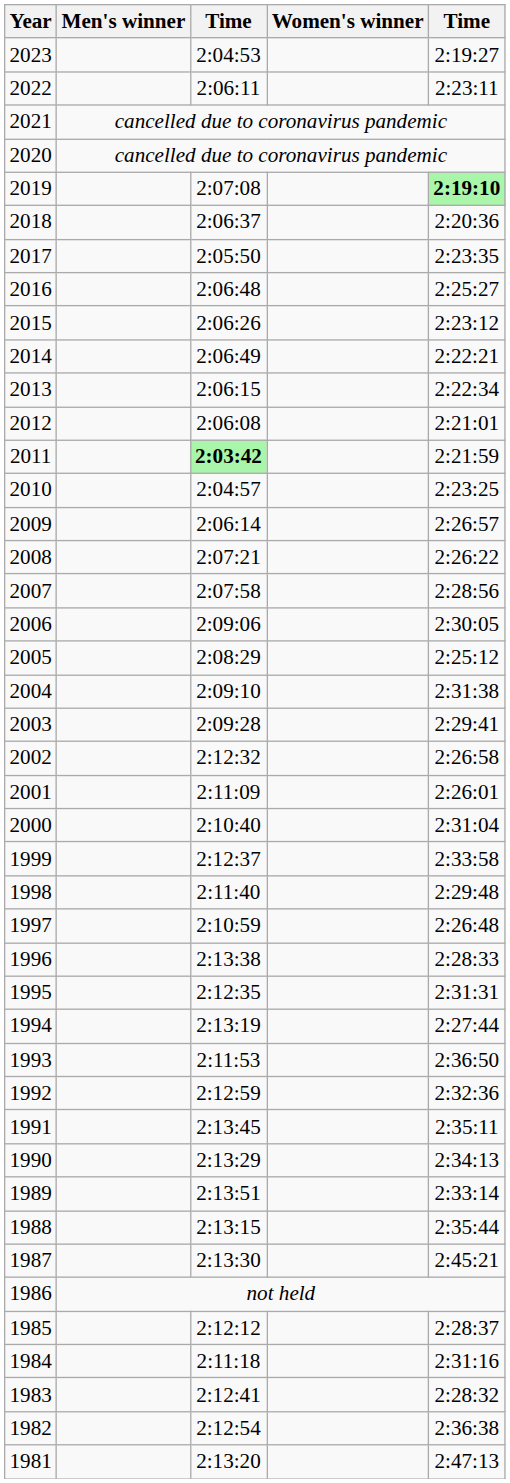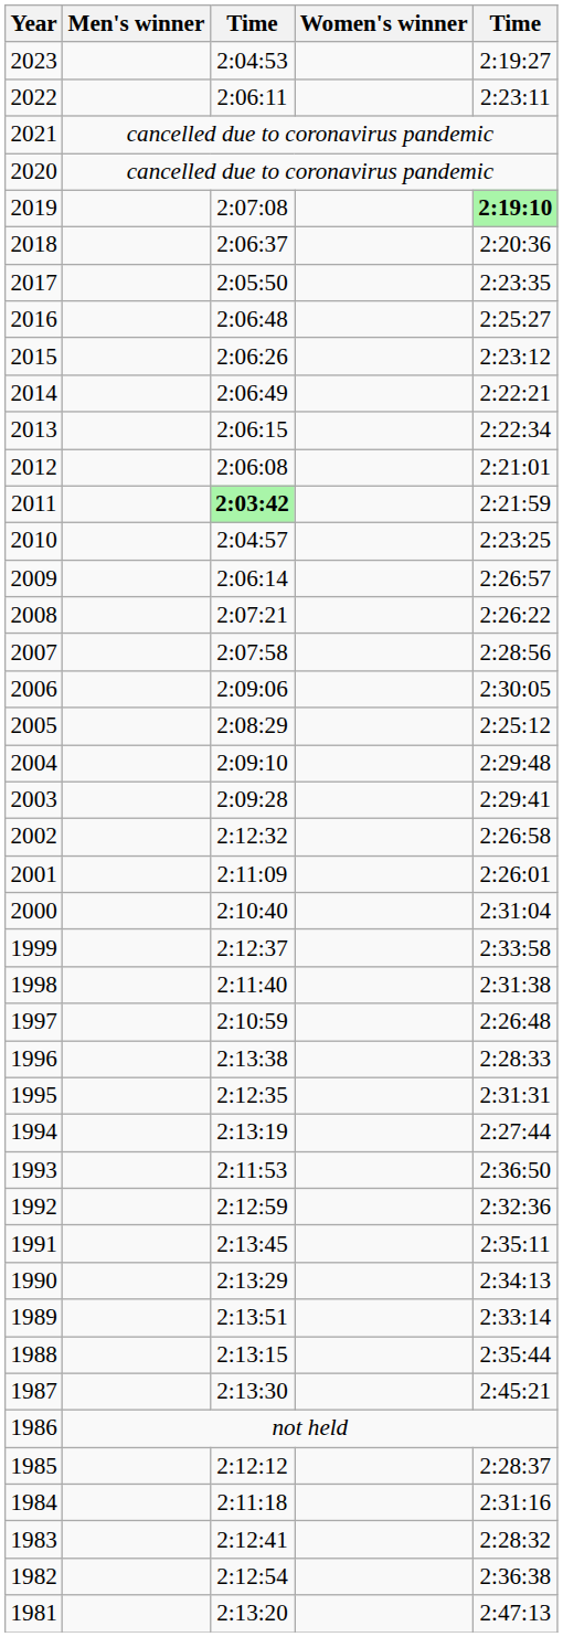2004 | column 5: 2:31:38 -> 2:29:48
1998 | column 5: 2:29:48 -> 2:31:38
